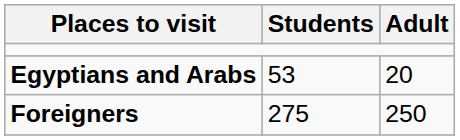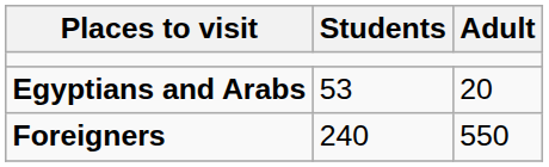Foreigners | Students: 275 -> 240
Foreigners | Adult: 250 -> 550
